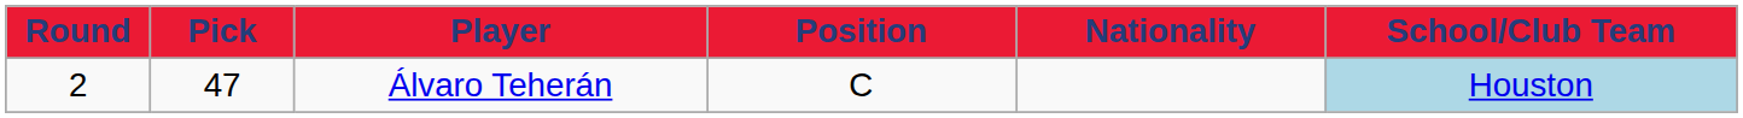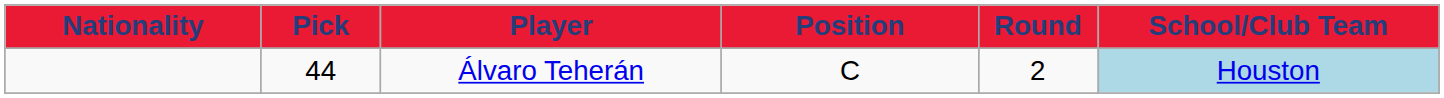columns swapped: Round <-> Nationality
Álvaro Teherán | Pick: 47 -> 44
